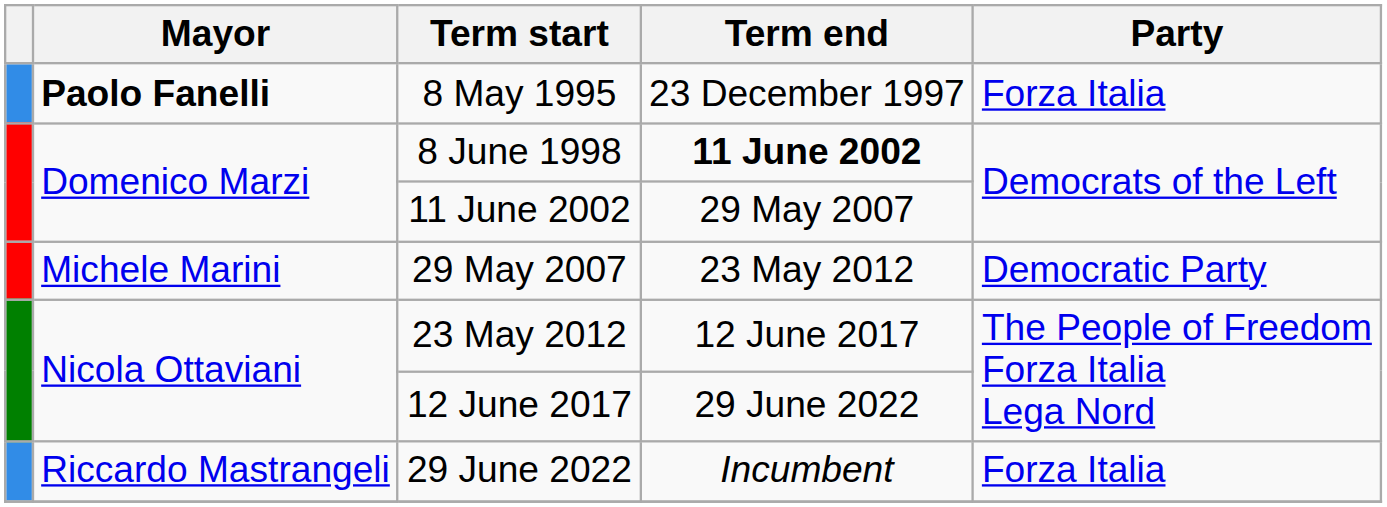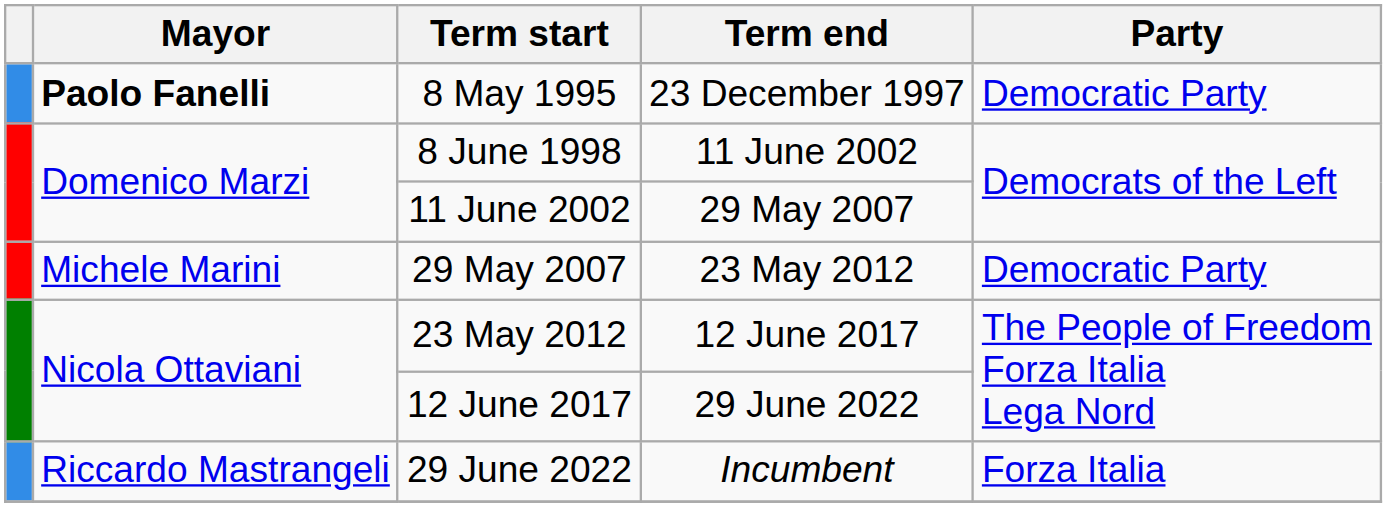8 May 1995 | Party: Forza Italia -> Democratic Party
8 June 1998 | Term end: bold -> normal
